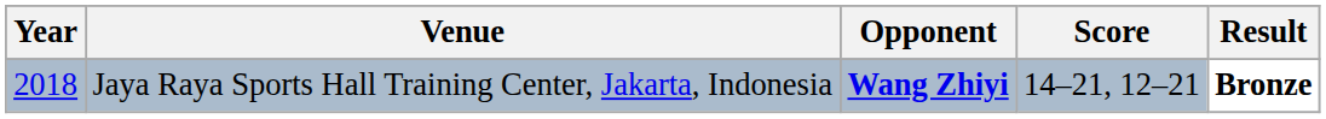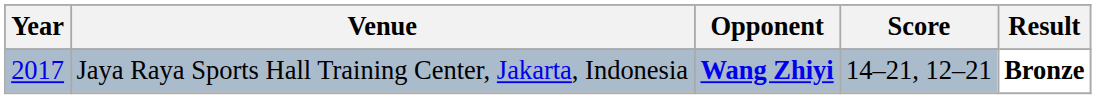Jaya Raya Sports Hall Training Center, Jakarta, Indonesia | Year: 2018 -> 2017
